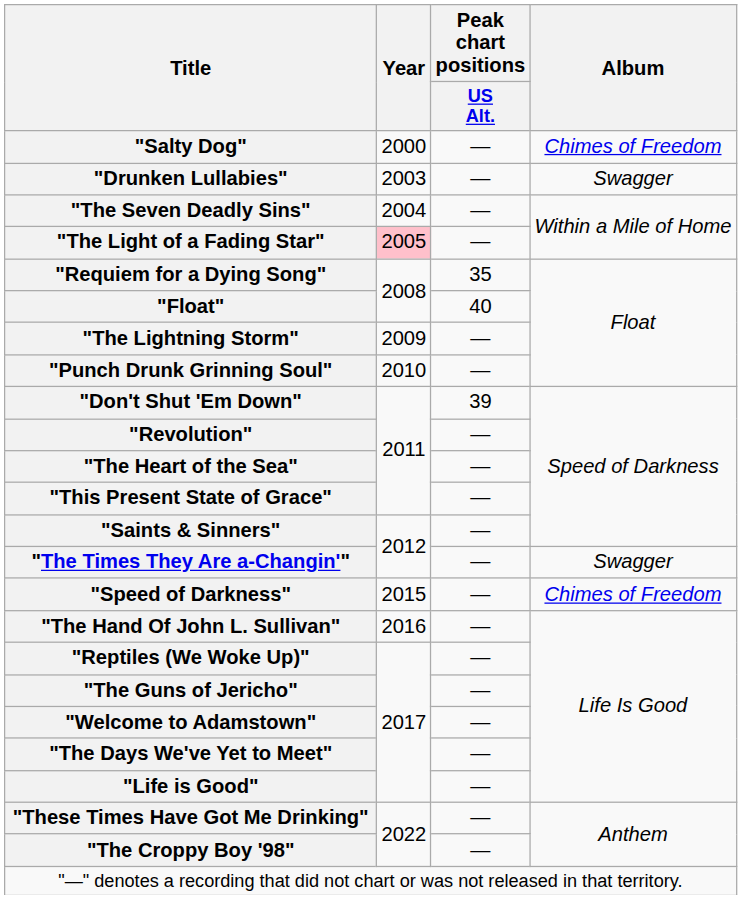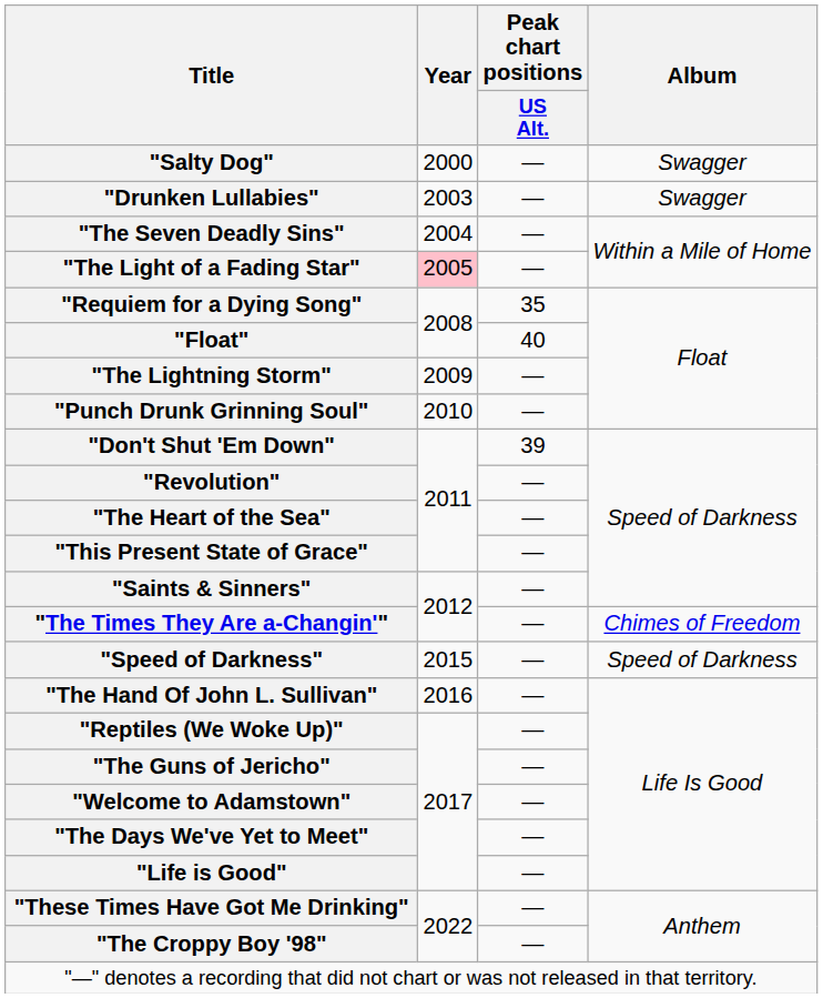"Salty Dog" | Album: Chimes of Freedom -> Swagger
"The Times They Are a-Changin'" | Album: Swagger -> Chimes of Freedom
"Speed of Darkness" | Album: Chimes of Freedom -> Speed of Darkness
